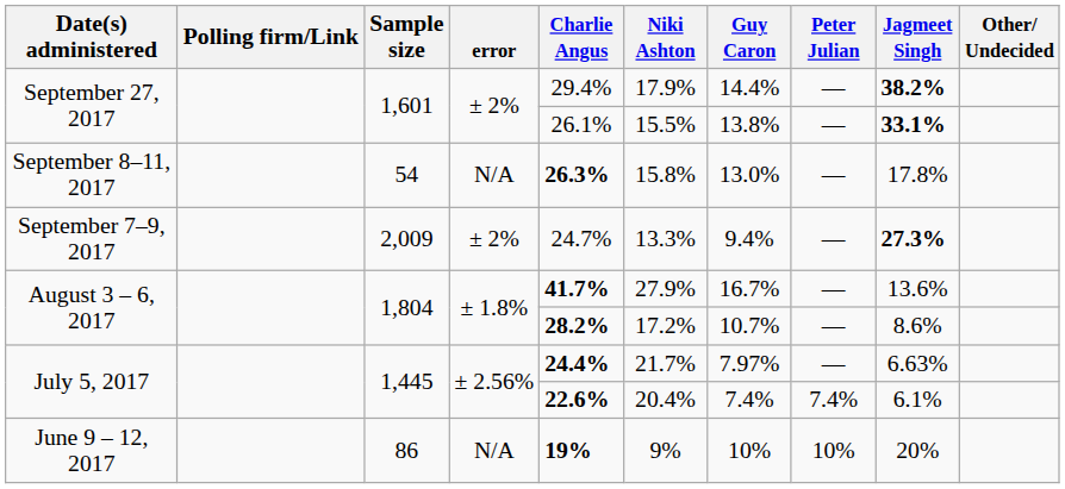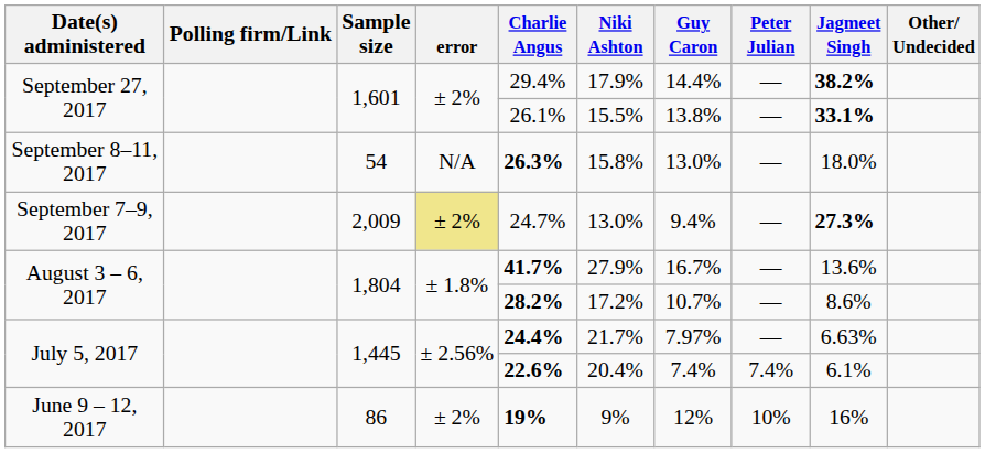September 8–11, 2017 | Jagmeet Singh: 17.8% -> 18.0%
September 7–9, 2017 | error: no background -> khaki background
September 7–9, 2017 | Niki Ashton: 13.3% -> 13.0%
June 9 – 12, 2017 | error: N/A -> ± 2%
June 9 – 12, 2017 | Guy Caron: 10% -> 12%
June 9 – 12, 2017 | Jagmeet Singh: 20% -> 16%
